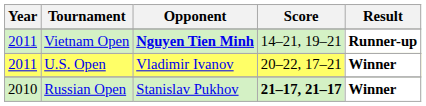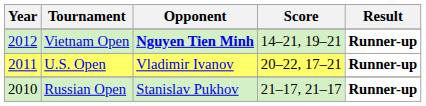Vietnam Open | Year: 2011 -> 2012
U.S. Open | Result: Winner -> Runner-up
Russian Open | Score: bold -> normal
Russian Open | Result: Winner -> Runner-up
